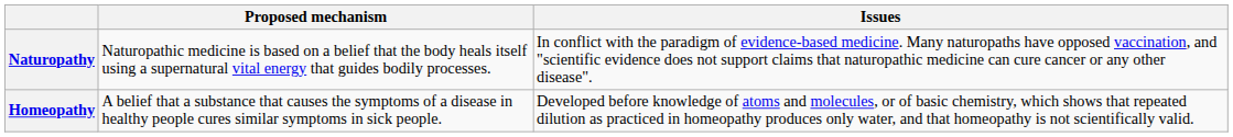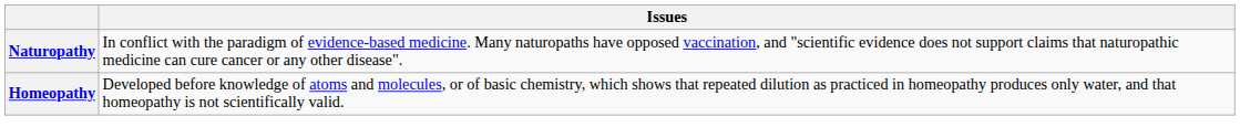- column: Proposed mechanism | Naturopathic medicine is based on a belief that the body heals itself using a supernatural vital energy that guides bodily processes. | A belief that a substance that causes the symptoms of a disease in healthy people cures similar symptoms in sick people.
